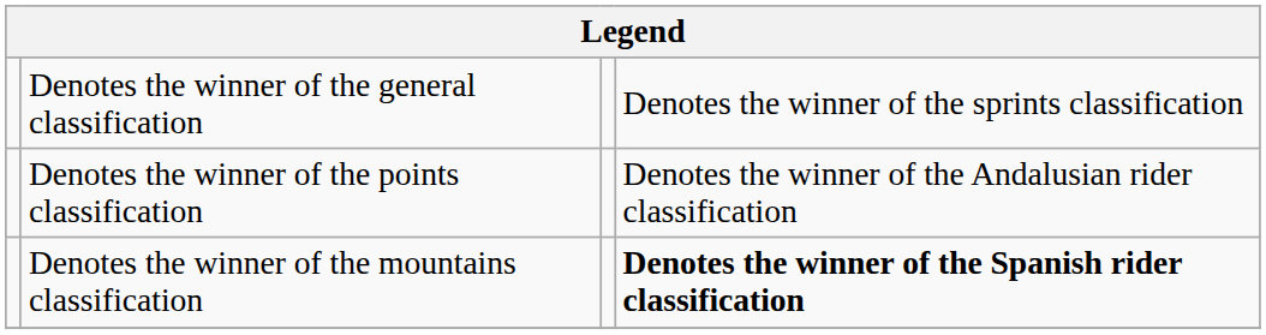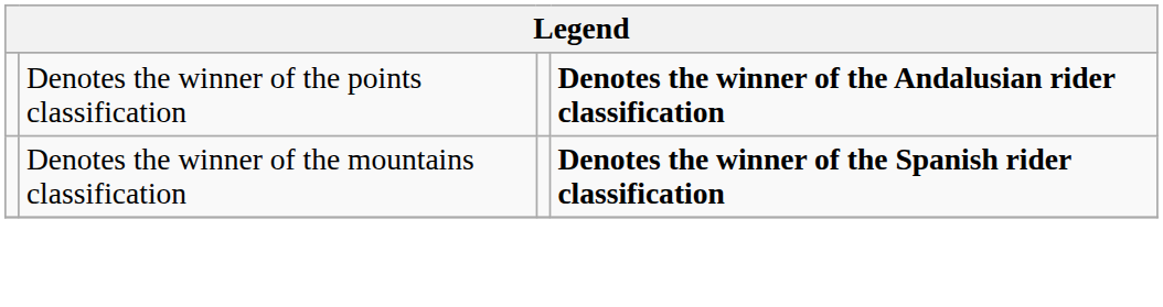- row: Denotes the winner of the general classification | Denotes the winner of the sprints classification
Denotes the winner of the points classification | column 4: normal -> bold
